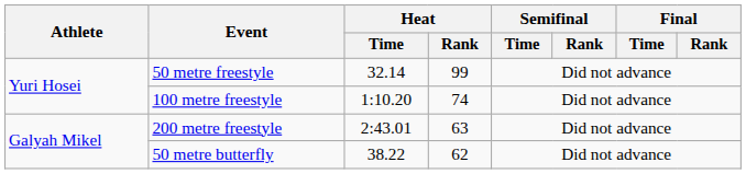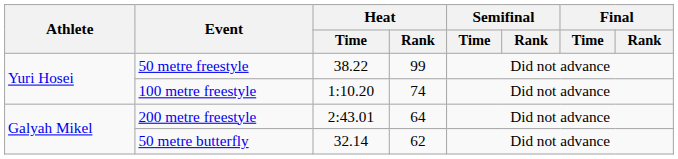50 metre freestyle | Heat / Time: 32.14 -> 38.22
200 metre freestyle | Heat / Rank: 63 -> 64
50 metre butterfly | Heat / Time: 38.22 -> 32.14
